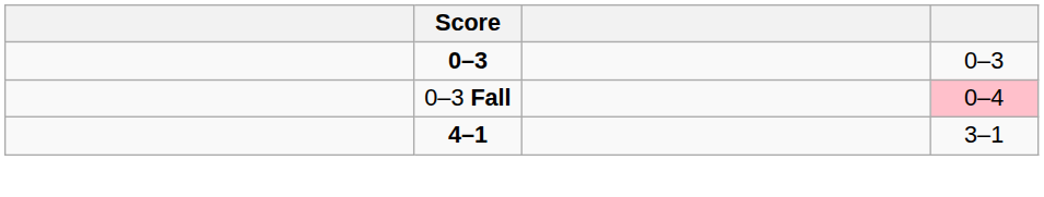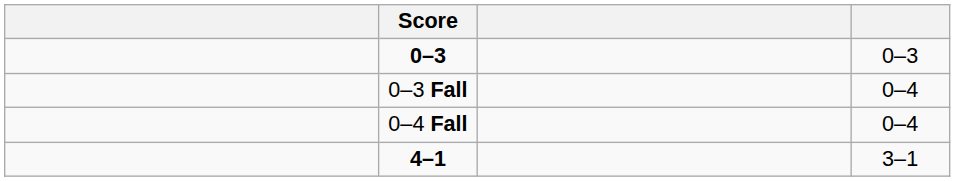0–3 Fall | column 4: pink background -> no background
+ row: 0–4 Fall | 0–4
